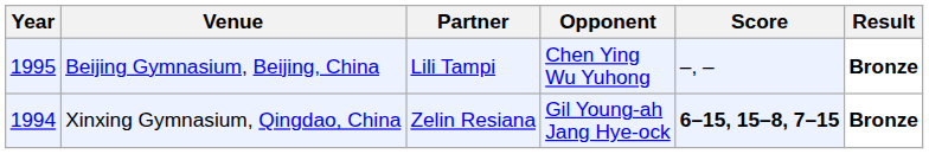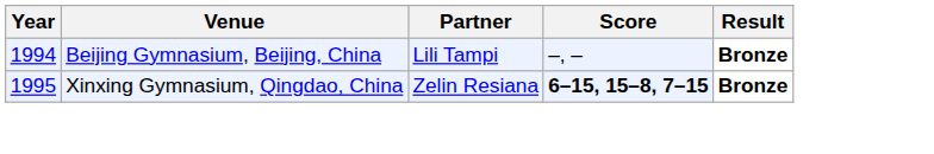- column: Opponent | Chen Ying Wu Yuhong | Gil Young-ah Jang Hye-ock
Beijing Gymnasium, Beijing, China | Year: 1995 -> 1994
Xinxing Gymnasium, Qingdao, China | Year: 1994 -> 1995
